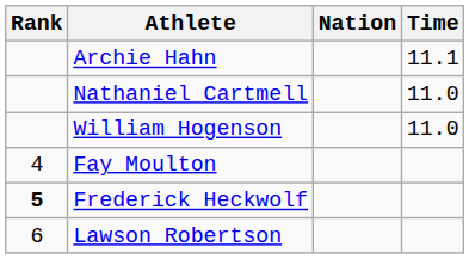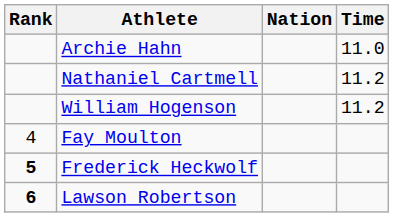Archie Hahn | Time: 11.1 -> 11.0
Nathaniel Cartmell | Time: 11.0 -> 11.2
William Hogenson | Time: 11.0 -> 11.2
Lawson Robertson | Rank: normal -> bold
